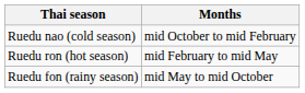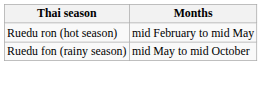- row: Ruedu nao (cold season) | mid October to mid February
